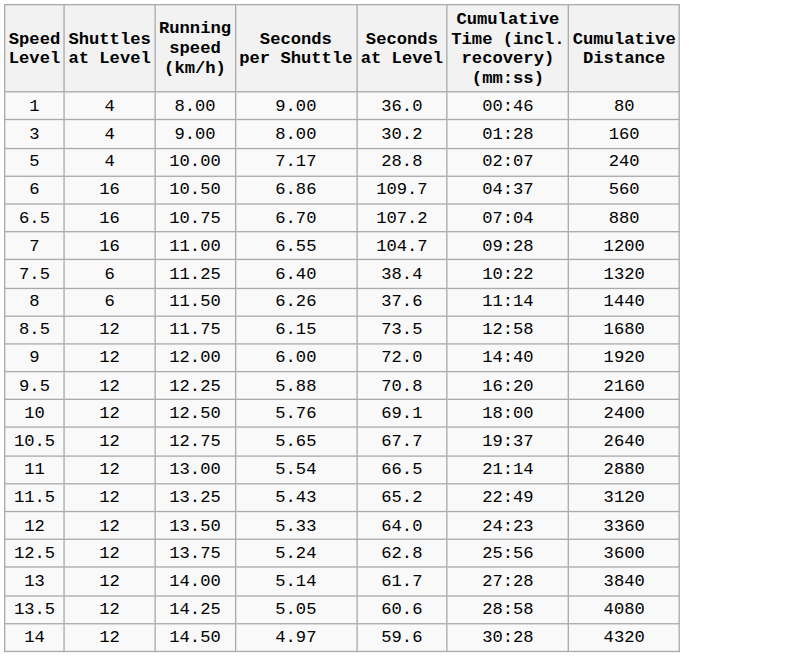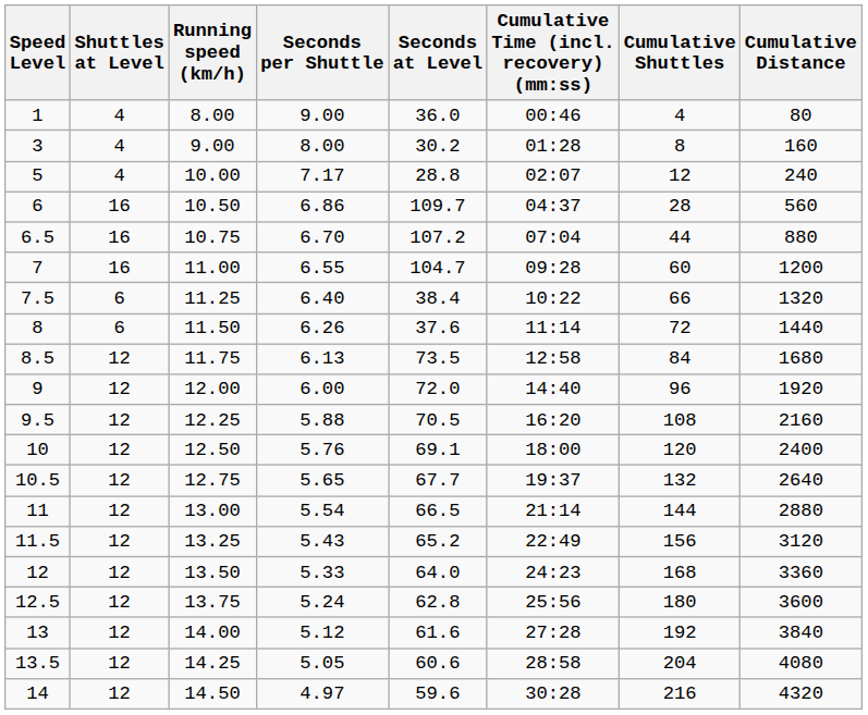+ column: Cumulative Shuttles | 4 | 8 | 12 | 28 | 44 | 60 | 66 | 72 | 84 | 96 | 108 | 120 | 132 | 144 | 156 | 168 | 180 | 192 | 204 | 216
8.5 | Seconds per Shuttle: 6.15 -> 6.13
9.5 | Seconds at Level: 70.8 -> 70.5
13 | Seconds per Shuttle: 5.14 -> 5.12
13 | Seconds at Level: 61.7 -> 61.6
